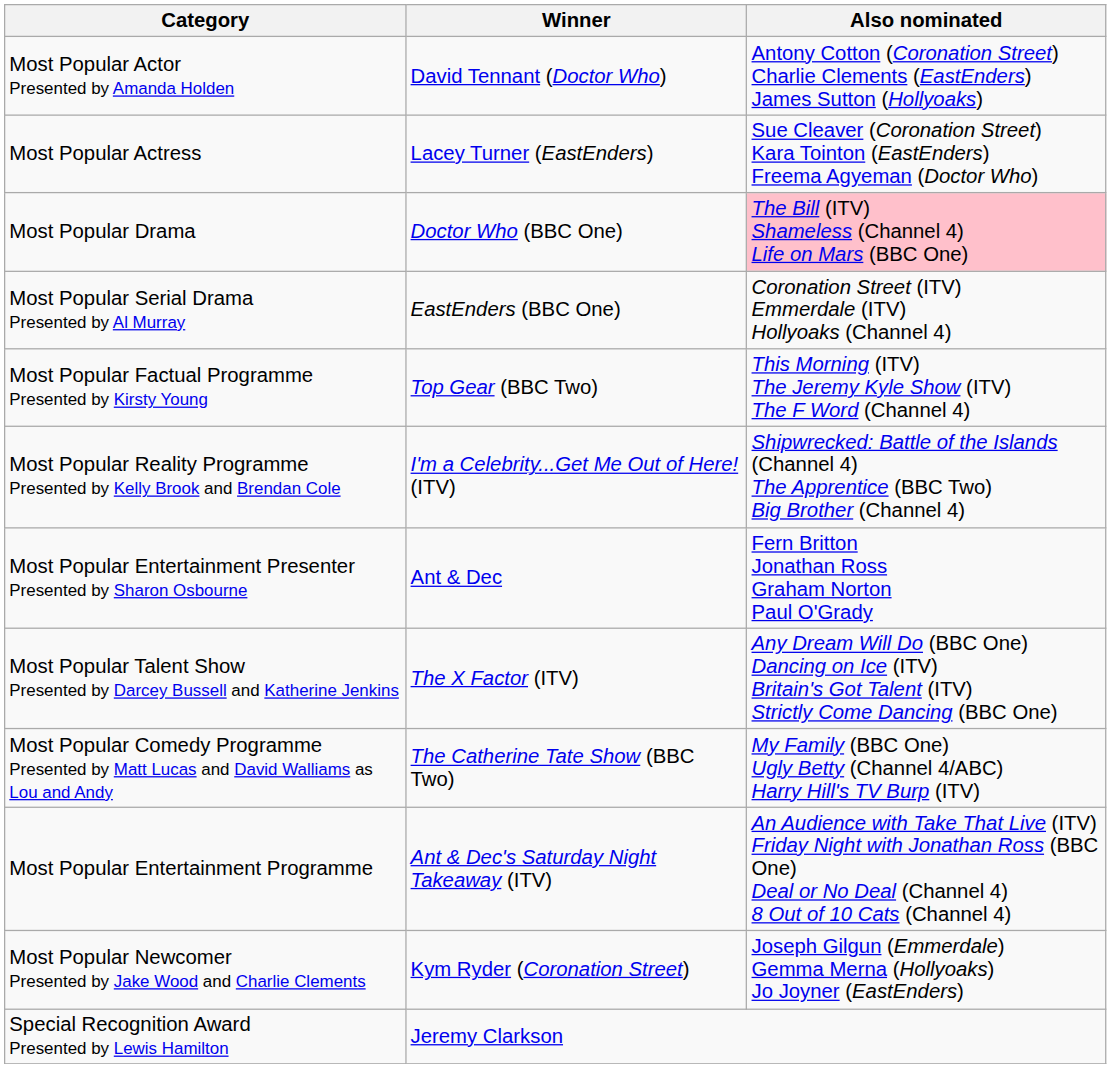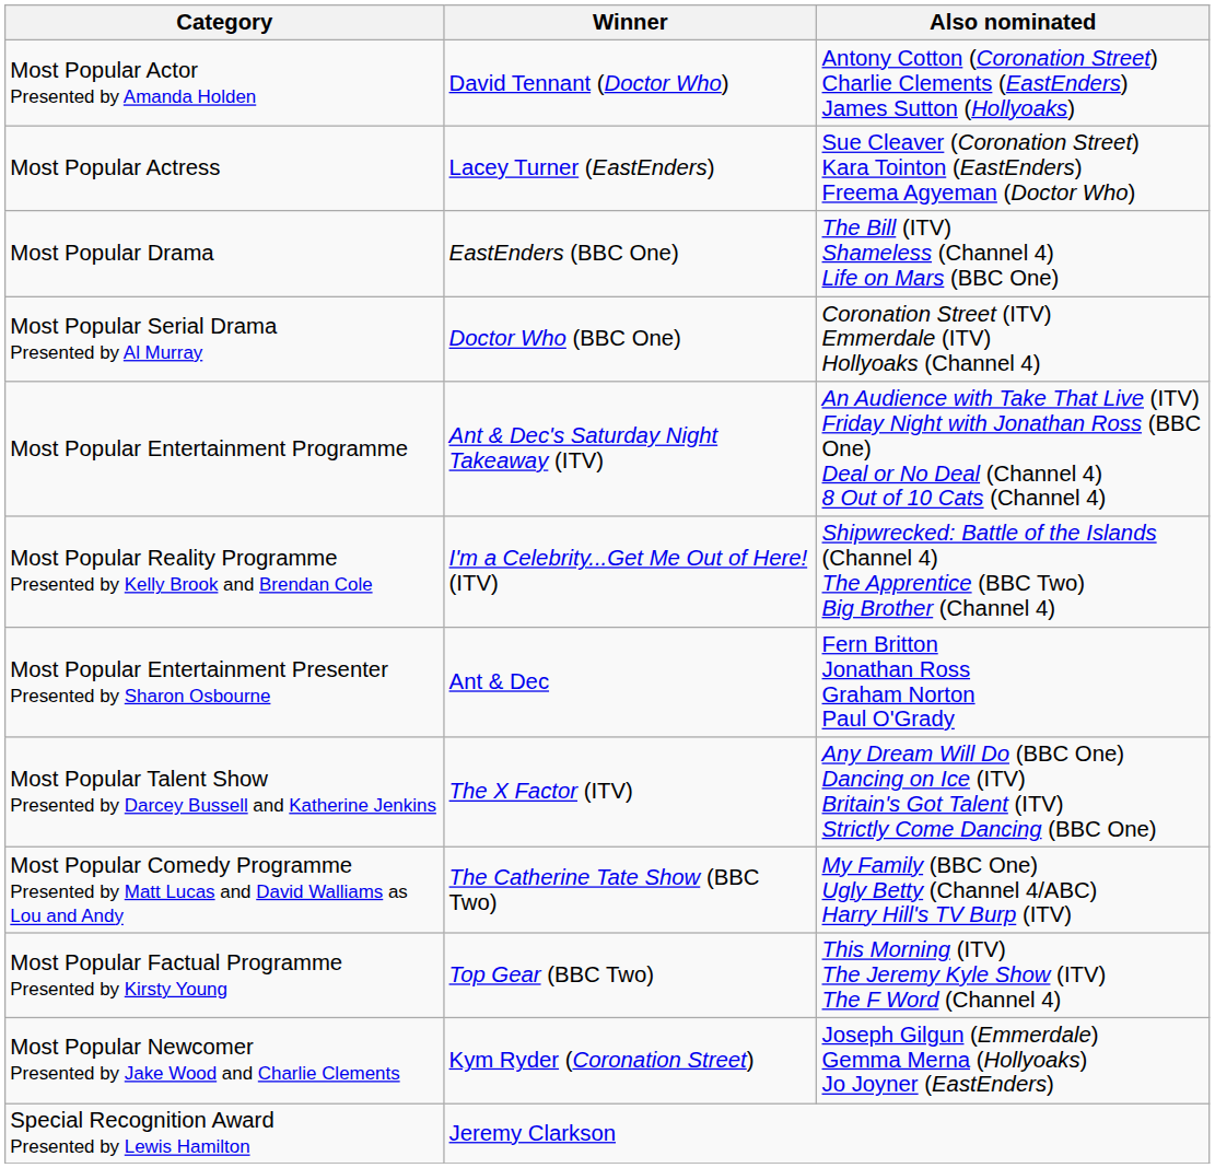Most Popular Drama | Winner: Doctor Who (BBC One) -> EastEnders (BBC One)
Most Popular Drama | Also nominated: pink background -> no background
Most Popular Serial Drama Presented by Al Murray | Winner: EastEnders (BBC One) -> Doctor Who (BBC One)
rows swapped: Most Popular Entertainment Programme <-> Most Popular Factual Programme Presented by Kirsty Young
